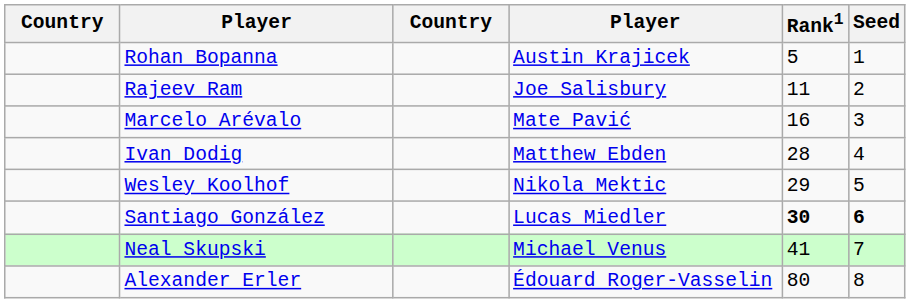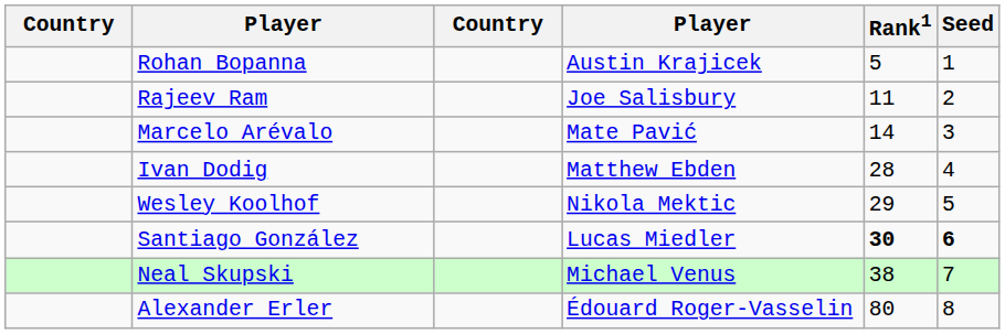Marcelo Arévalo | Rank1: 16 -> 14
Neal Skupski | Rank1: 41 -> 38
